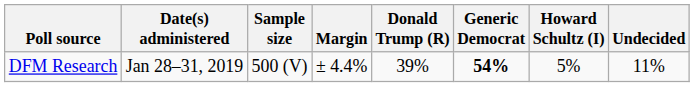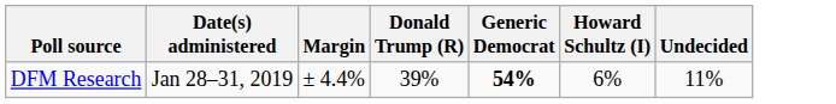- column: Sample size | 500 (V)
DFM Research | Howard Schultz (I): 5% -> 6%
